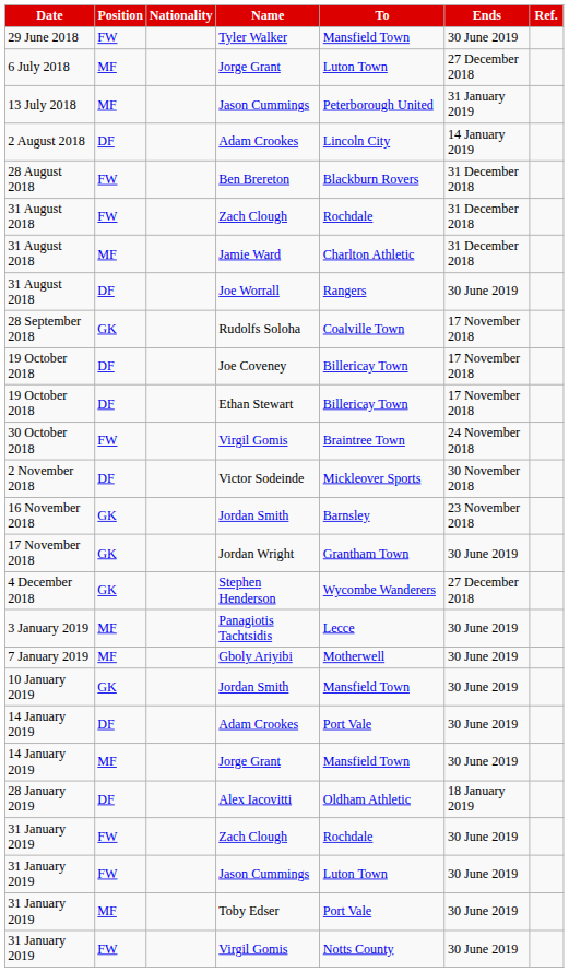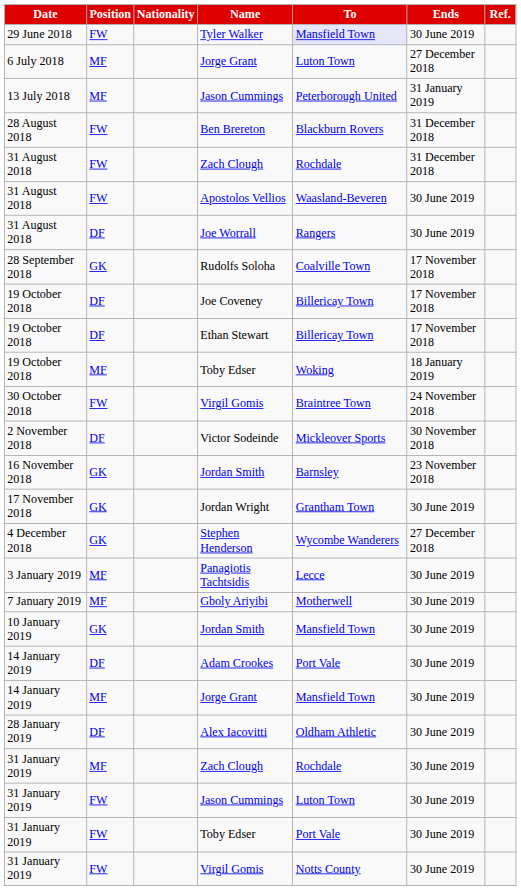Tyler Walker | To: no background -> lavender background
- row: 2 August 2018 | DF | Adam Crookes | Lincoln City | 14 January 2019
+ row: 31 August 2018 | FW | Apostolos Vellios | Waasland-Beveren | 30 June 2019
- row: 31 August 2018 | MF | Jamie Ward | Charlton Athletic | 31 December 2018
+ row: 19 October 2018 | MF | Toby Edser | Woking | 18 January 2019
Alex Iacovitti | Ends: 18 January 2019 -> 30 June 2019
31 January 2019 / Zach Clough | Position: FW -> MF
31 January 2019 / Toby Edser | Position: MF -> FW
